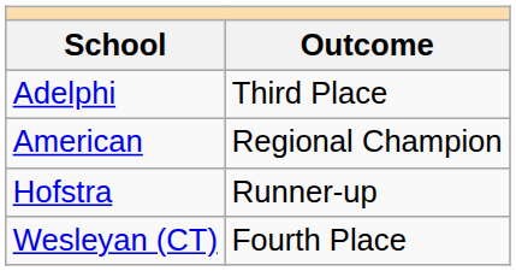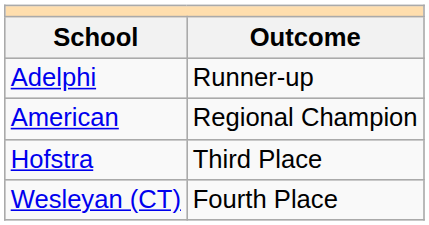Adelphi | Outcome: Third Place -> Runner-up
Hofstra | Outcome: Runner-up -> Third Place
